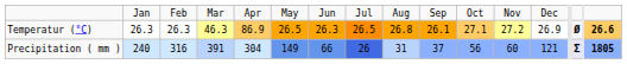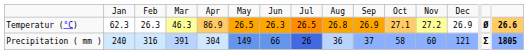Temperatur (°C) | column 2: 26.3 -> 62.3
Temperatur (°C) | column 10: 26.1 -> 26.9
Precipitation ( mm ) | column 9: 31 -> 36
Precipitation ( mm ) | column 11: 56 -> 58
Precipitation ( mm ) | column 14: lavender background -> no background
